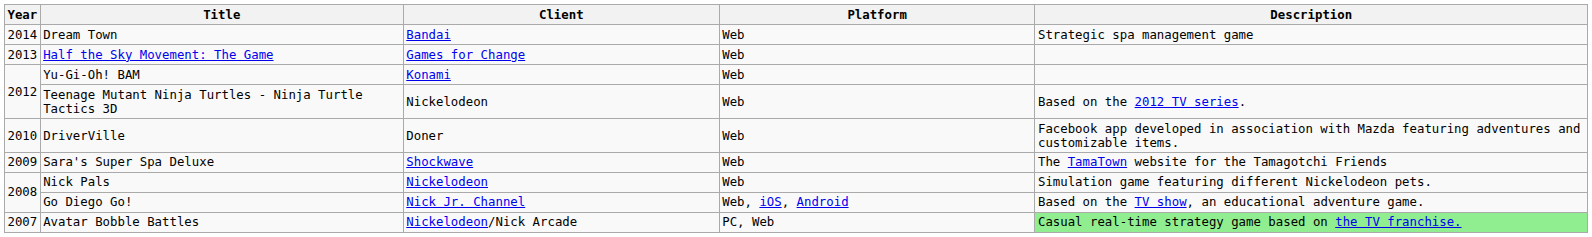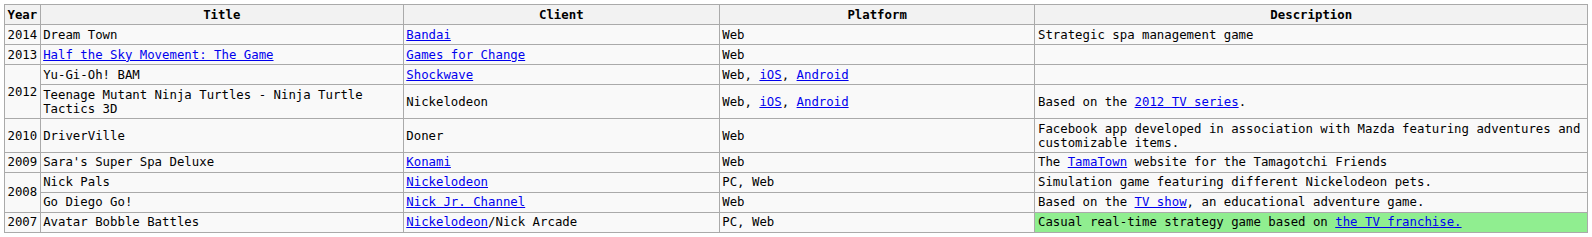Yu-Gi-Oh! BAM | Client: Konami -> Shockwave
Yu-Gi-Oh! BAM | Platform: Web -> Web, iOS, Android
Teenage Mutant Ninja Turtles - Ninja Turtle Tactics 3D | Platform: Web -> Web, iOS, Android
Sara's Super Spa Deluxe | Client: Shockwave -> Konami
Nick Pals | Platform: Web -> PC, Web
Go Diego Go! | Platform: Web, iOS, Android -> Web
